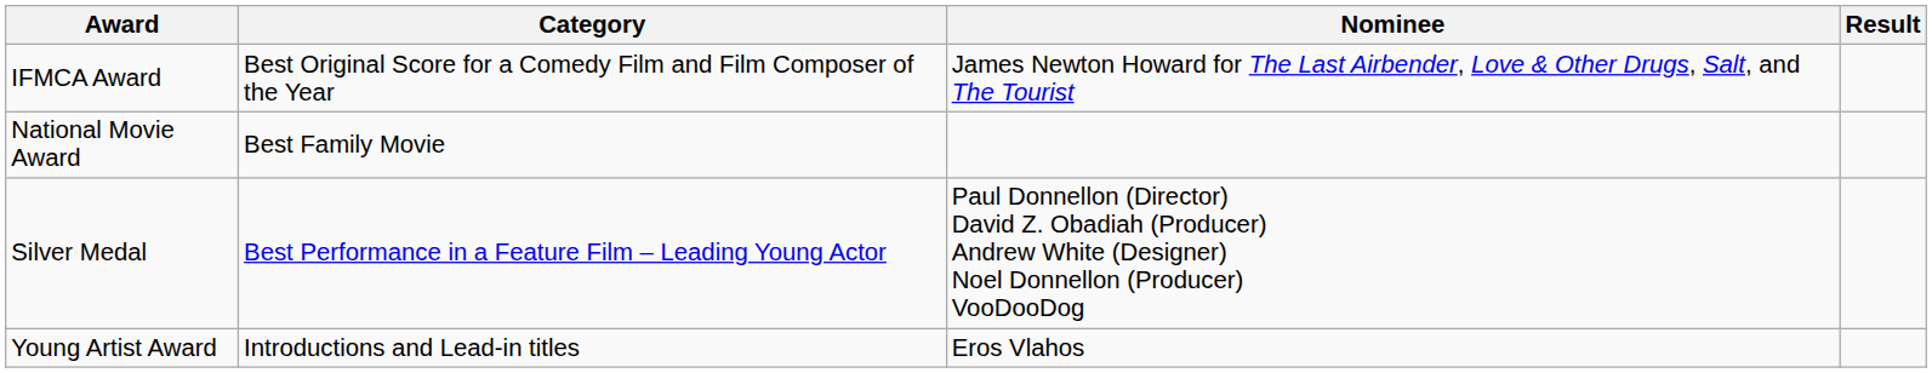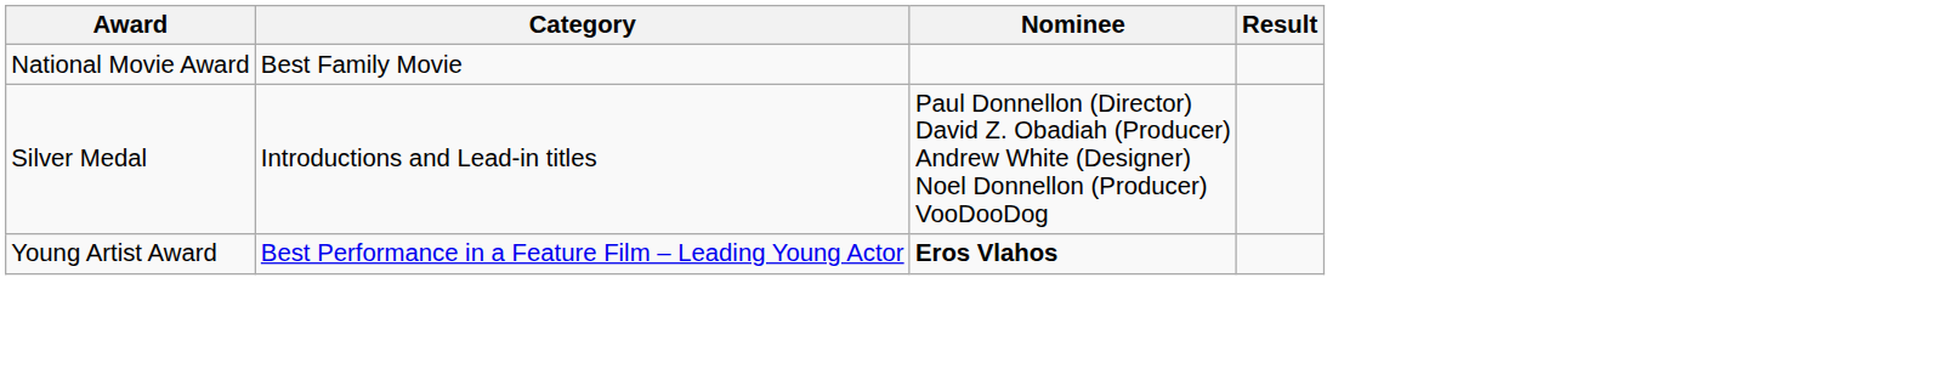- row: IFMCA Award | Best Original Score for a Comedy Film and Film Composer of the Year | James Newton Howard for The Last Airbender, Love & Other Drugs, Salt, and The Tourist
Silver Medal | Category: Best Performance in a Feature Film – Leading Young Actor -> Introductions and Lead-in titles
Young Artist Award | Category: Introductions and Lead-in titles -> Best Performance in a Feature Film – Leading Young Actor
Young Artist Award | Nominee: normal -> bold
